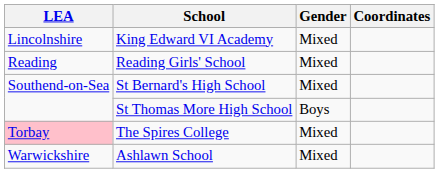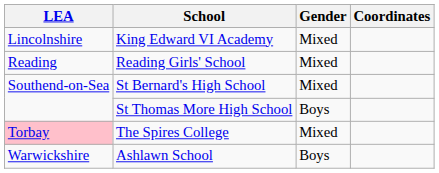Ashlawn School | Gender: Mixed -> Boys
